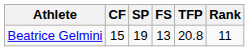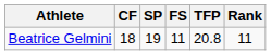Beatrice Gelmini | CF: 15 -> 18
Beatrice Gelmini | FS: 13 -> 11
